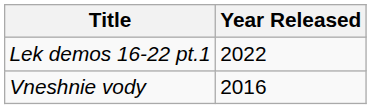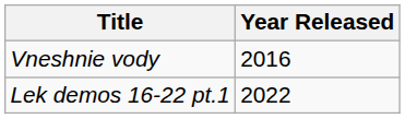rows swapped: Vneshnie vody <-> Lek demos 16-22 pt.1
